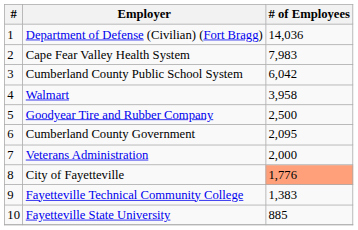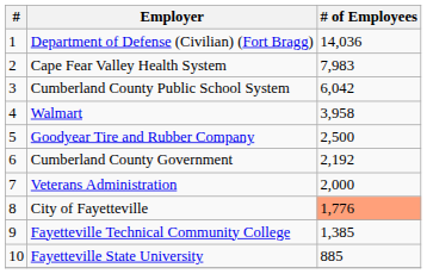Cumberland County Government | # of Employees: 2,095 -> 2,192
Fayetteville Technical Community College | # of Employees: 1,383 -> 1,385
